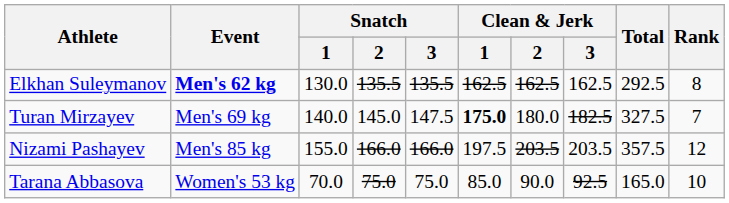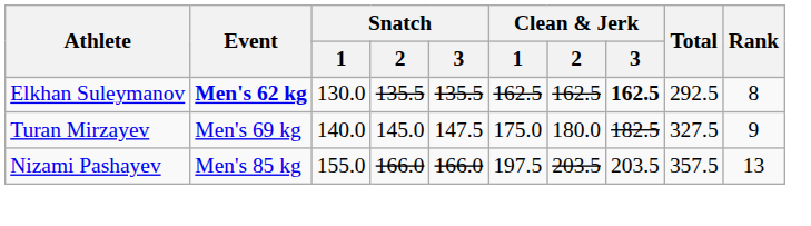Elkhan Suleymanov | Clean & Jerk / 3: normal -> bold
Turan Mirzayev | Clean & Jerk / 1: bold -> normal
Turan Mirzayev | Rank: 7 -> 9
Nizami Pashayev | Rank: 12 -> 13
- row: Tarana Abbasova | Women's 53 kg | 70.0 | 75.0 | 75.0 | 85.0 | 90.0 | 92.5 | 165.0 | 10
